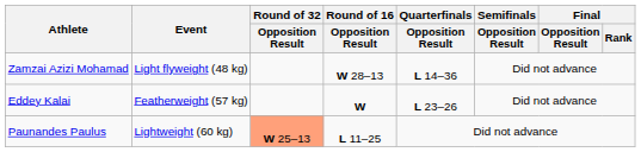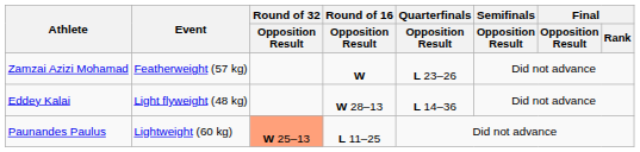Zamzai Azizi Mohamad | Event: Light flyweight (48 kg) -> Featherweight (57 kg)
Zamzai Azizi Mohamad | Round of 16 / Opposition Result: W 28–13 -> W
Zamzai Azizi Mohamad | Quarterfinals / Opposition Result: L 14–36 -> L 23–26
Eddey Kalai | Event: Featherweight (57 kg) -> Light flyweight (48 kg)
Eddey Kalai | Round of 16 / Opposition Result: W -> W 28–13
Eddey Kalai | Quarterfinals / Opposition Result: L 23–26 -> L 14–36
